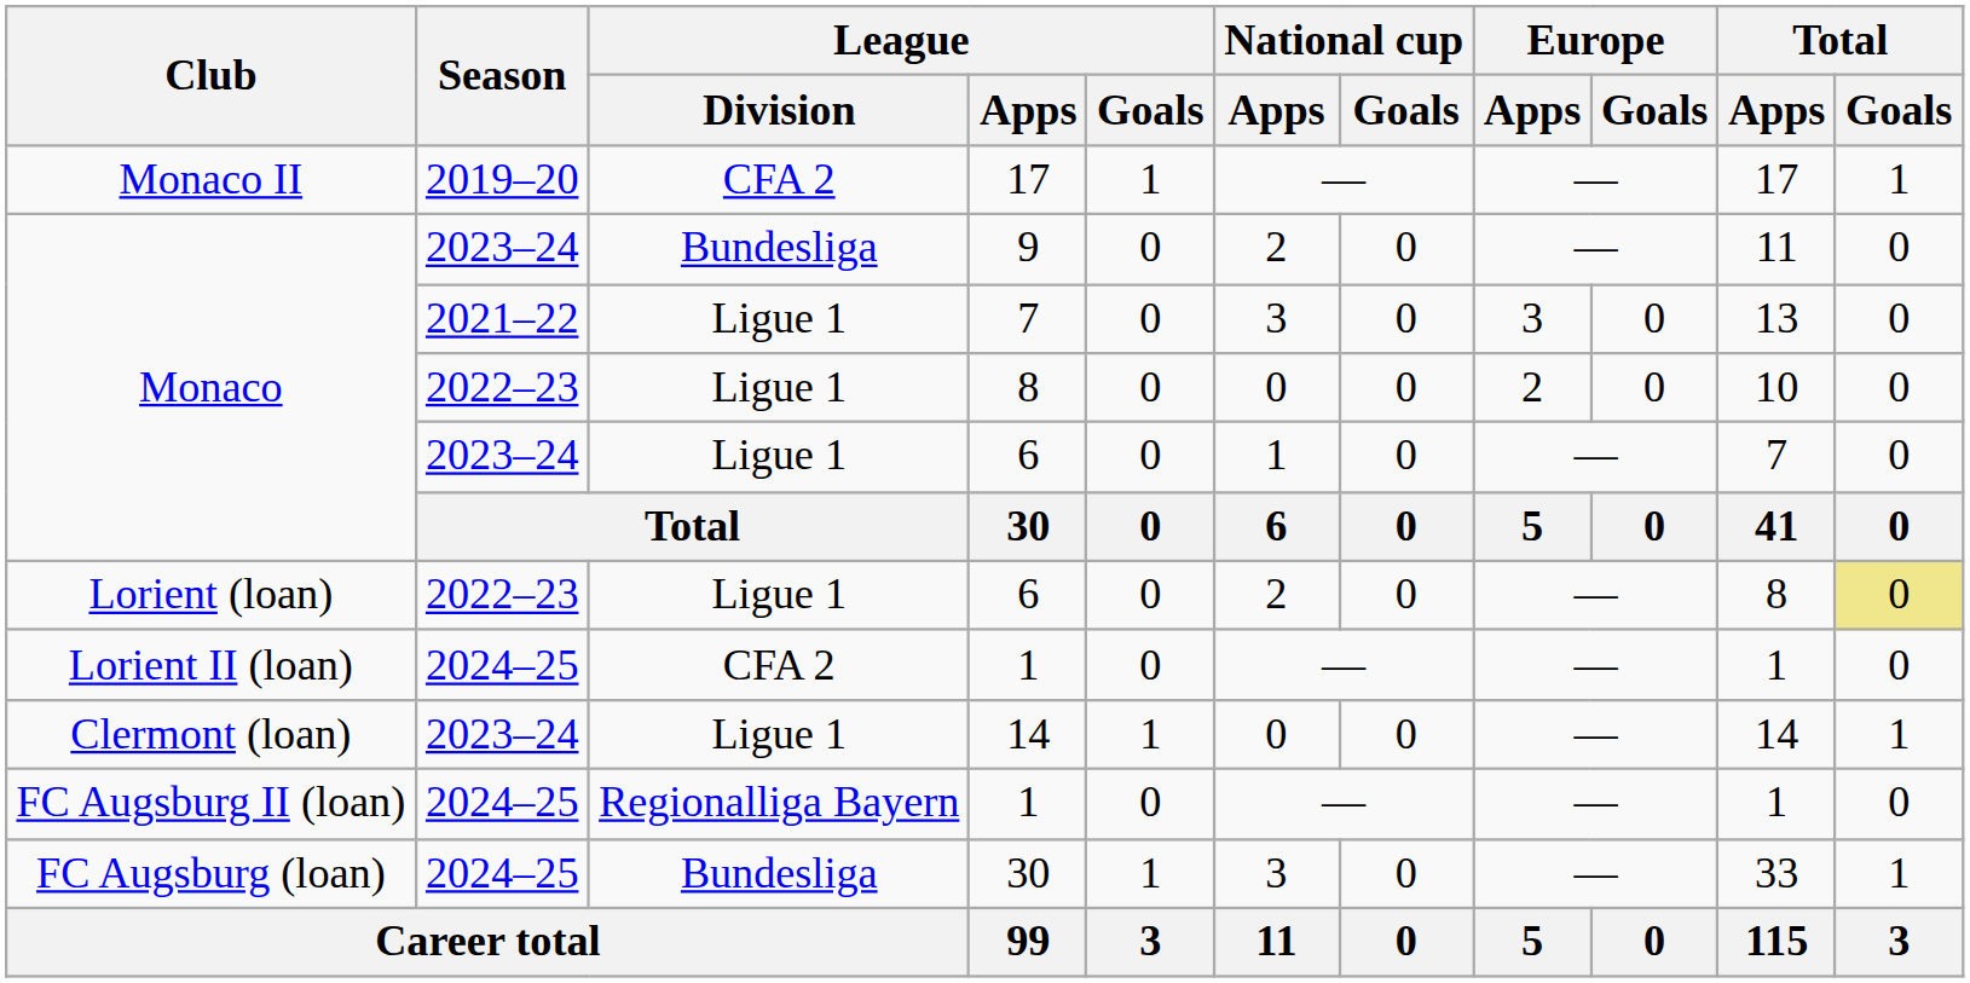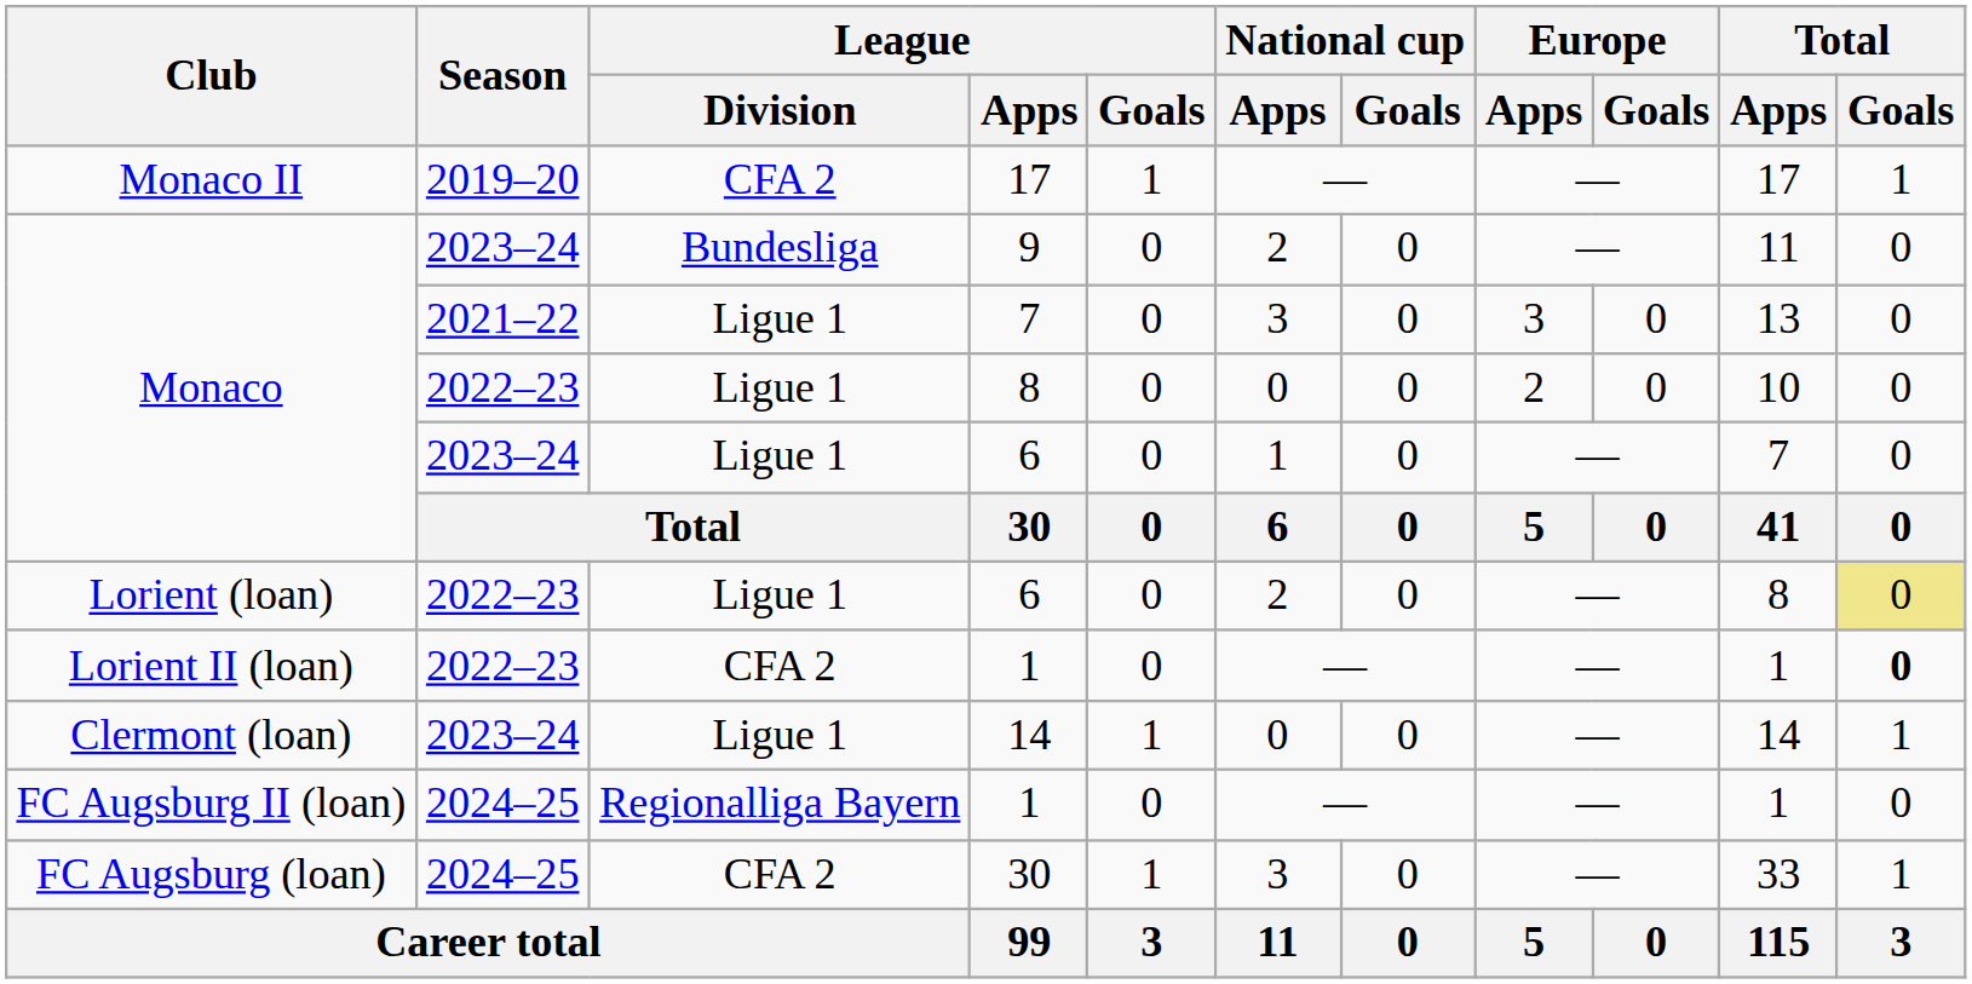Lorient II (loan) / 1 | Season: 2024–25 -> 2022–23
Lorient II (loan) / 1 | Total / Goals: normal -> bold
FC Augsburg (loan) / 30 | League / Division: Bundesliga -> CFA 2
